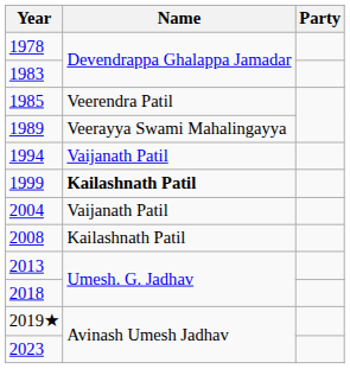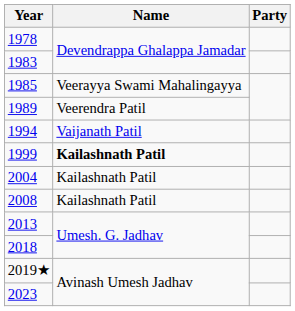1985 | Name: Veerendra Patil -> Veerayya Swami Mahalingayya
1989 | Name: Veerayya Swami Mahalingayya -> Veerendra Patil
2004 | Name: Vaijanath Patil -> Kailashnath Patil
